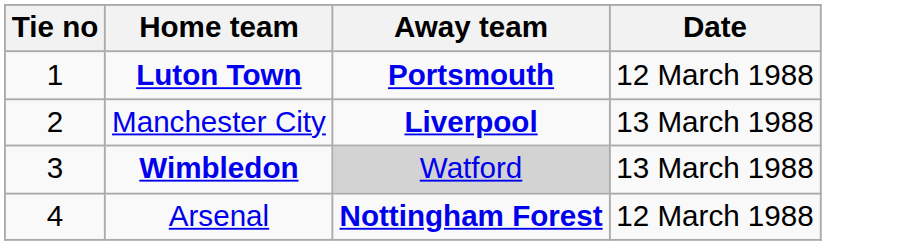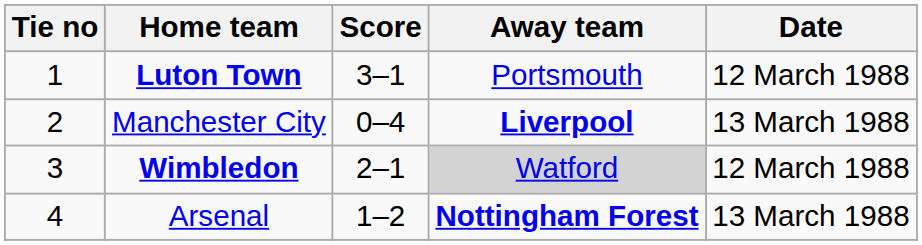+ column: Score | 3–1 | 0–4 | 2–1 | 1–2
Luton Town | Away team: bold -> normal
Wimbledon | Date: 13 March 1988 -> 12 March 1988
Arsenal | Date: 12 March 1988 -> 13 March 1988
